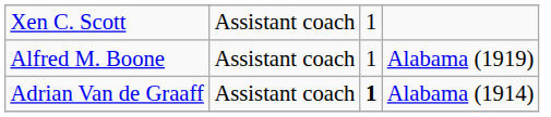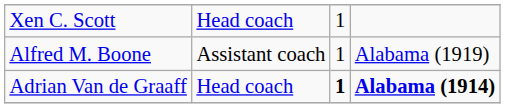Xen C. Scott | column 2: Assistant coach -> Head coach
Adrian Van de Graaff | column 2: Assistant coach -> Head coach
Adrian Van de Graaff | column 4: normal -> bold
